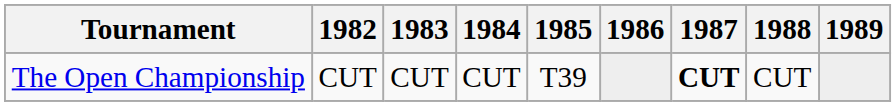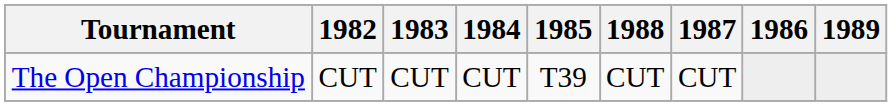columns swapped: 1986 <-> 1988
The Open Championship | 1987: bold -> normal
